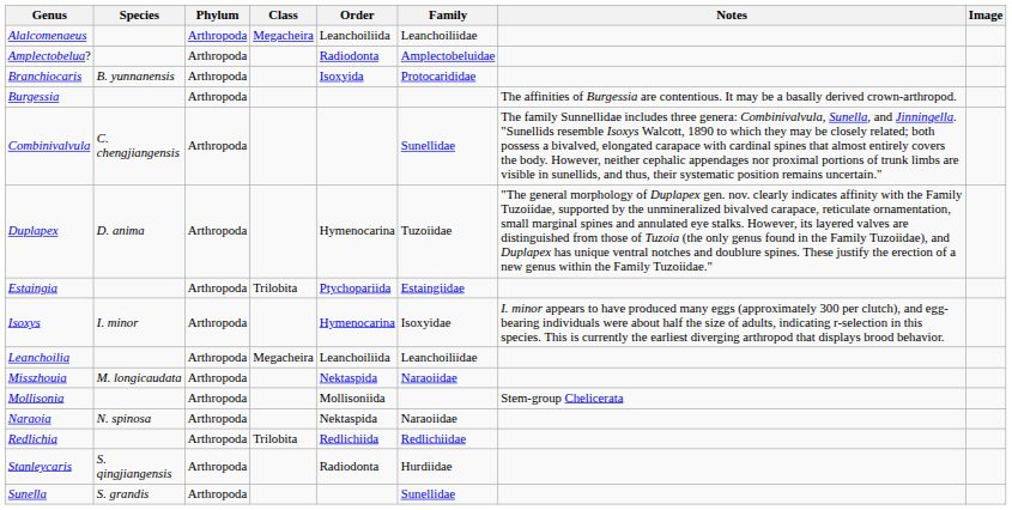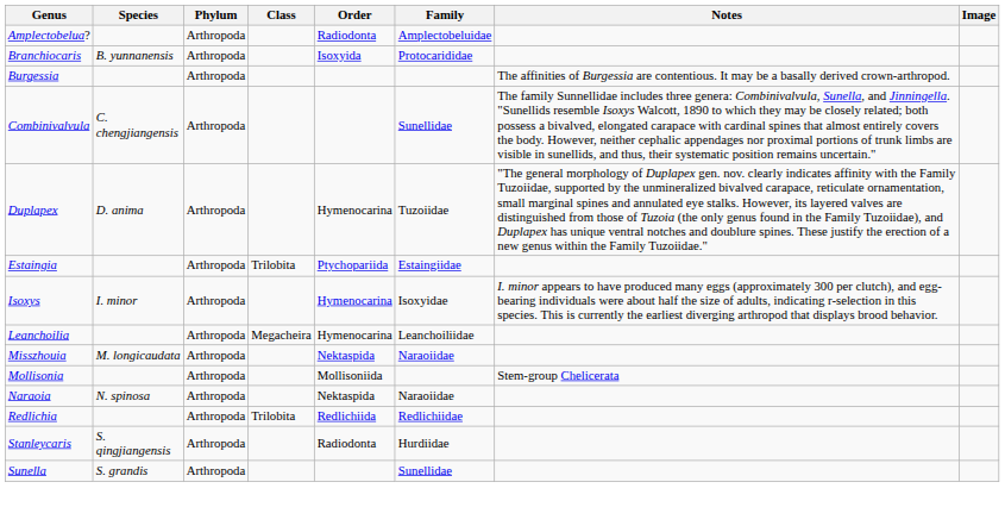- row: Alalcomenaeus | Arthropoda | Megacheira | Leanchoiliida | Leanchoiliidae
Leanchoilia | Order: Leanchoiliida -> Hymenocarina
